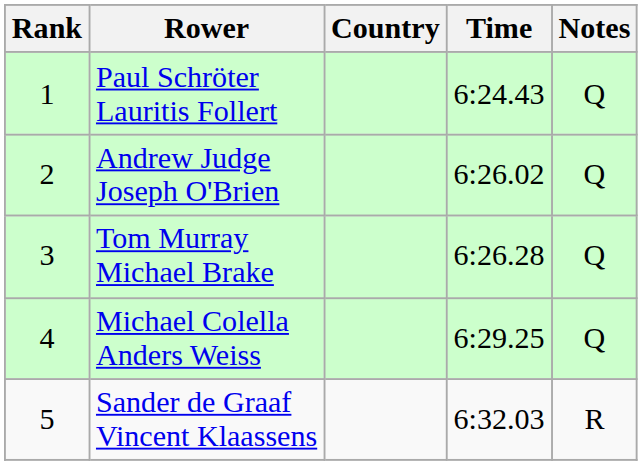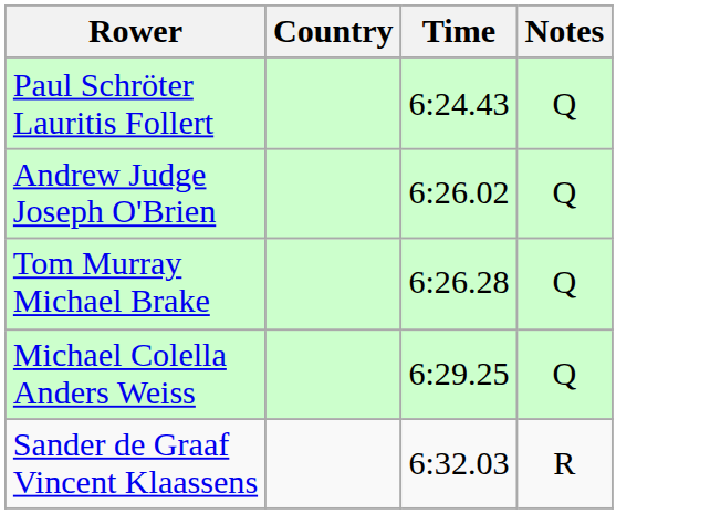- column: Rank | 1 | 2 | 3 | 4 | 5
